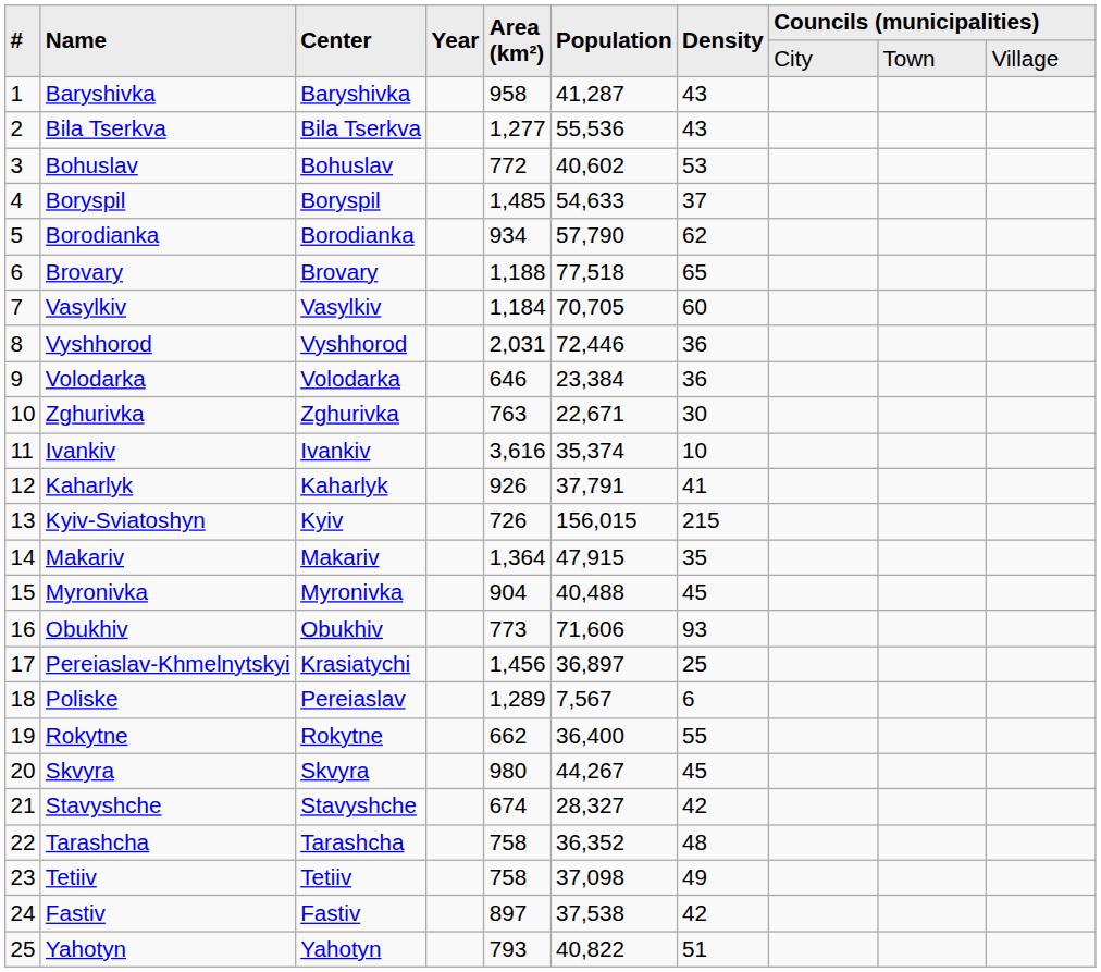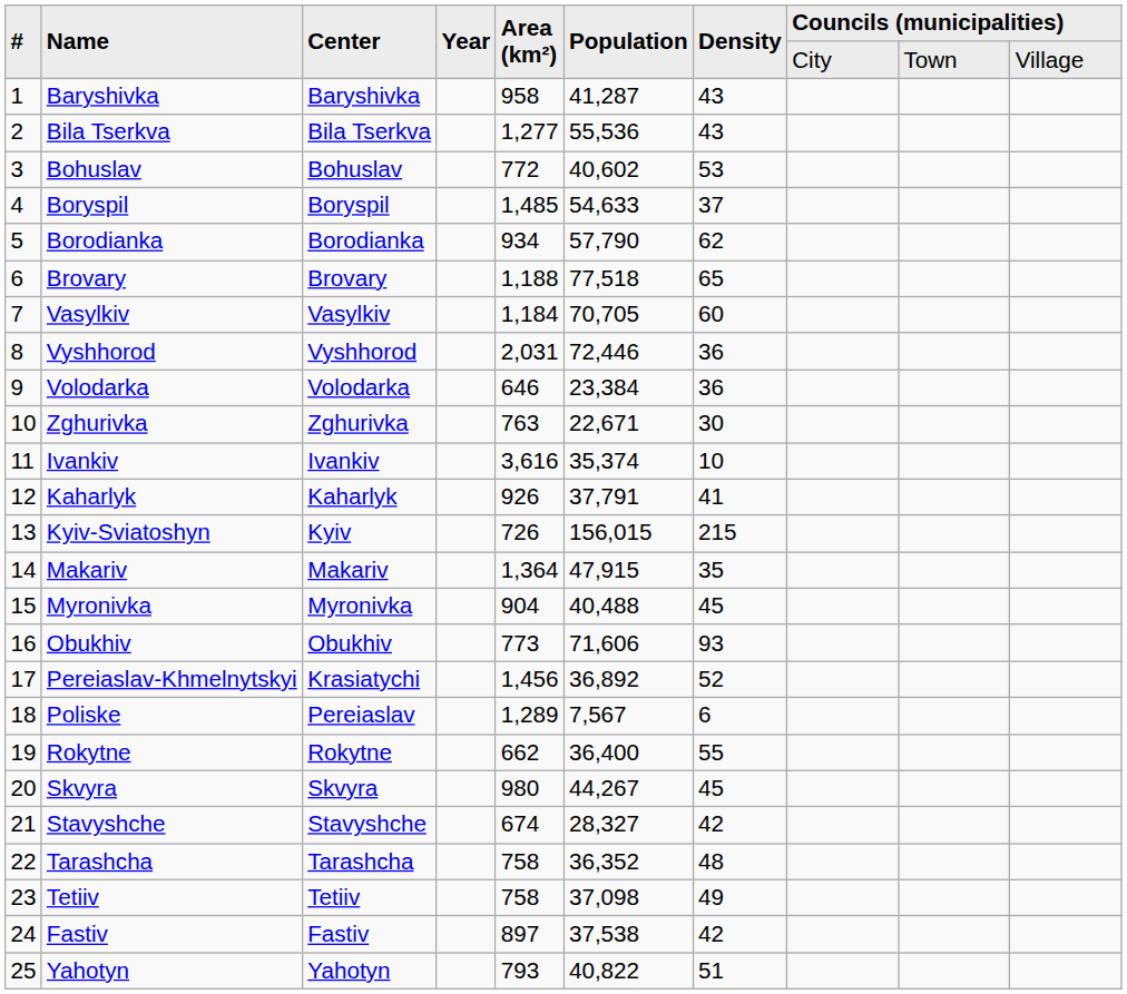Pereiaslav-Khmelnytskyi | Population: 36,897 -> 36,892
Pereiaslav-Khmelnytskyi | Density: 25 -> 52
